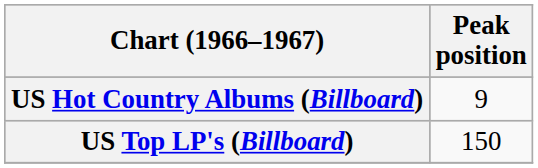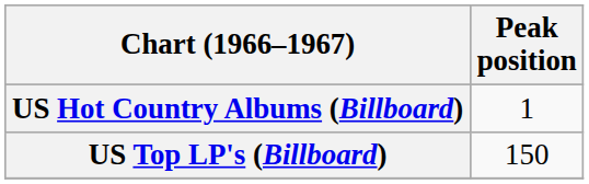US Hot Country Albums (Billboard) | Peak position: 9 -> 1
